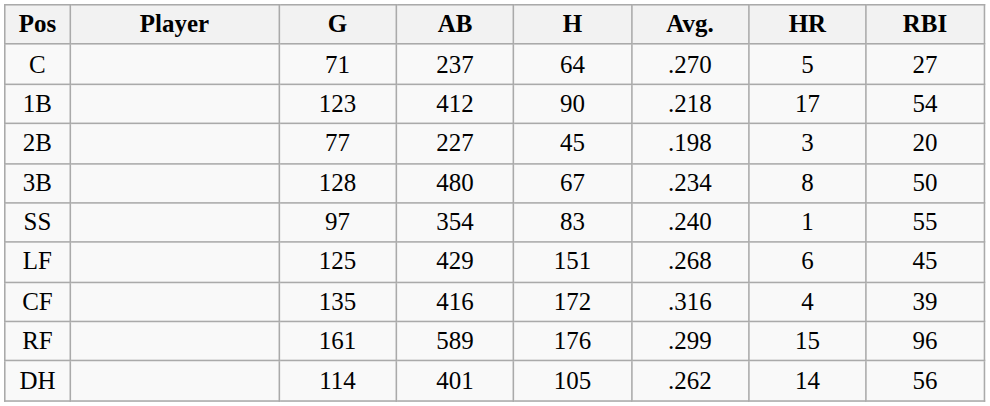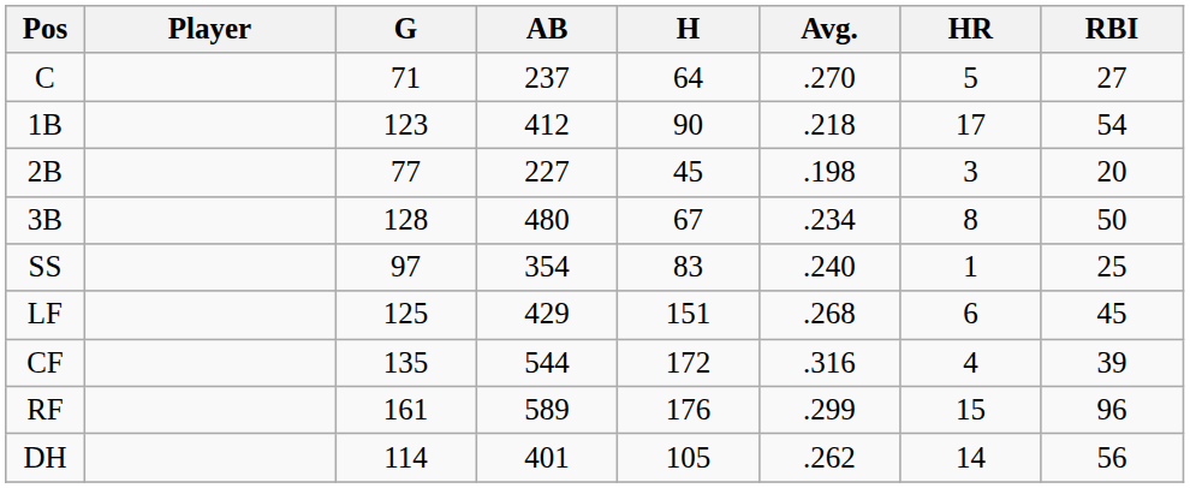SS | RBI: 55 -> 25
CF | AB: 416 -> 544
